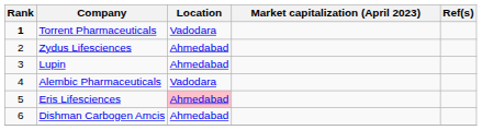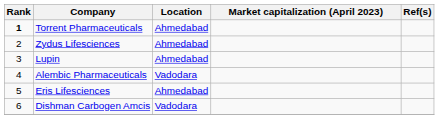Torrent Pharmaceuticals | Location: Vadodara -> Ahmedabad
Eris Lifesciences | Location: pink background -> no background
Dishman Carbogen Amcis | Location: Ahmedabad -> Vadodara
